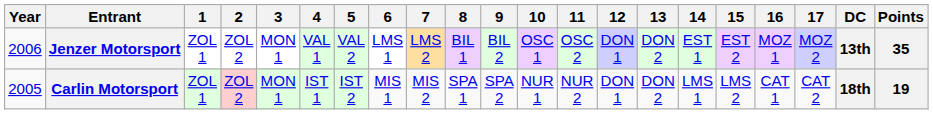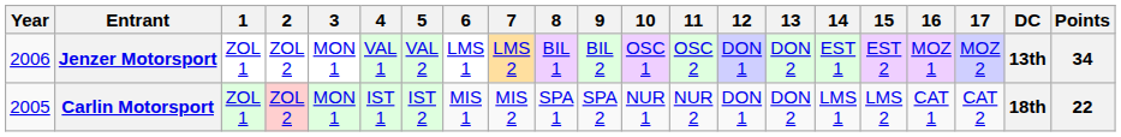Jenzer Motorsport | Points: 35 -> 34
Carlin Motorsport | Points: 19 -> 22
